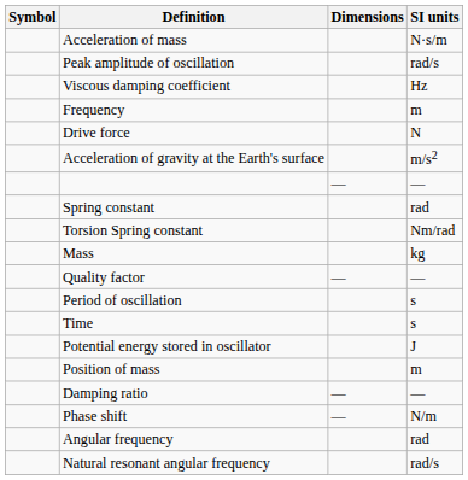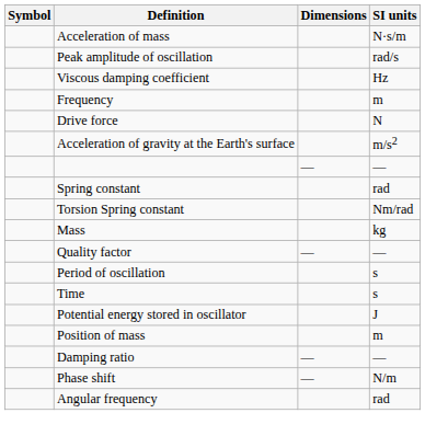- row: Natural resonant angular frequency | rad/s
